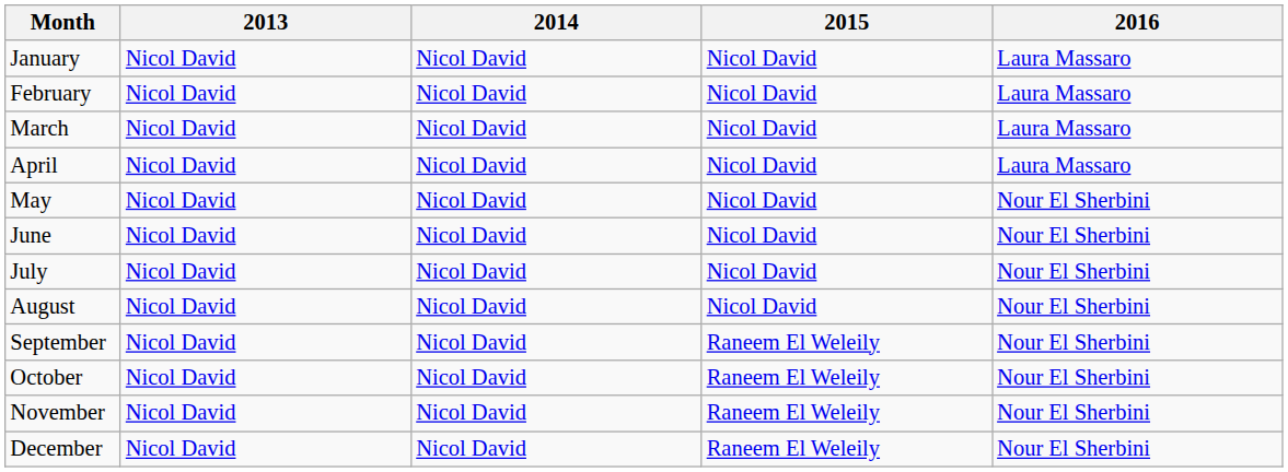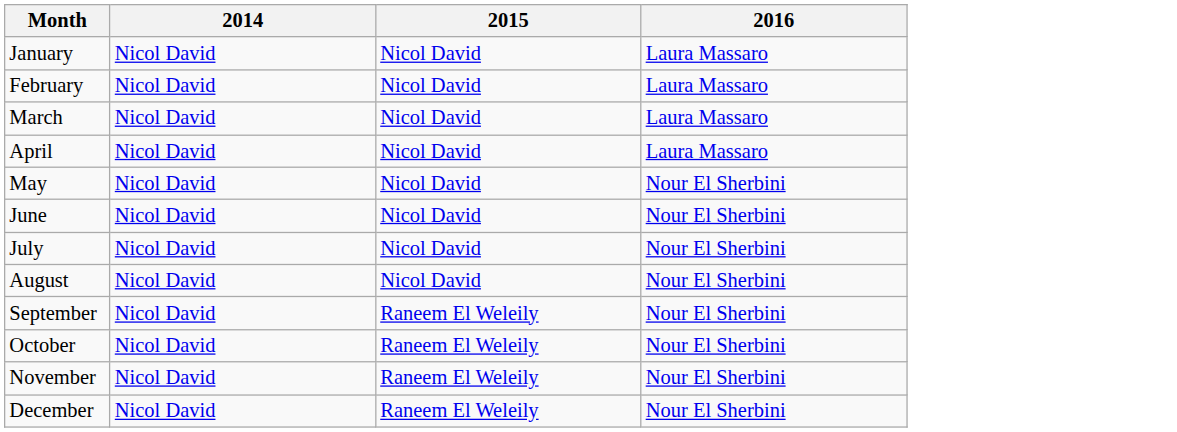- column: 2013 | Nicol David | Nicol David | Nicol David | Nicol David | Nicol David | Nicol David | Nicol David | Nicol David | Nicol David | Nicol David | Nicol David | Nicol David
